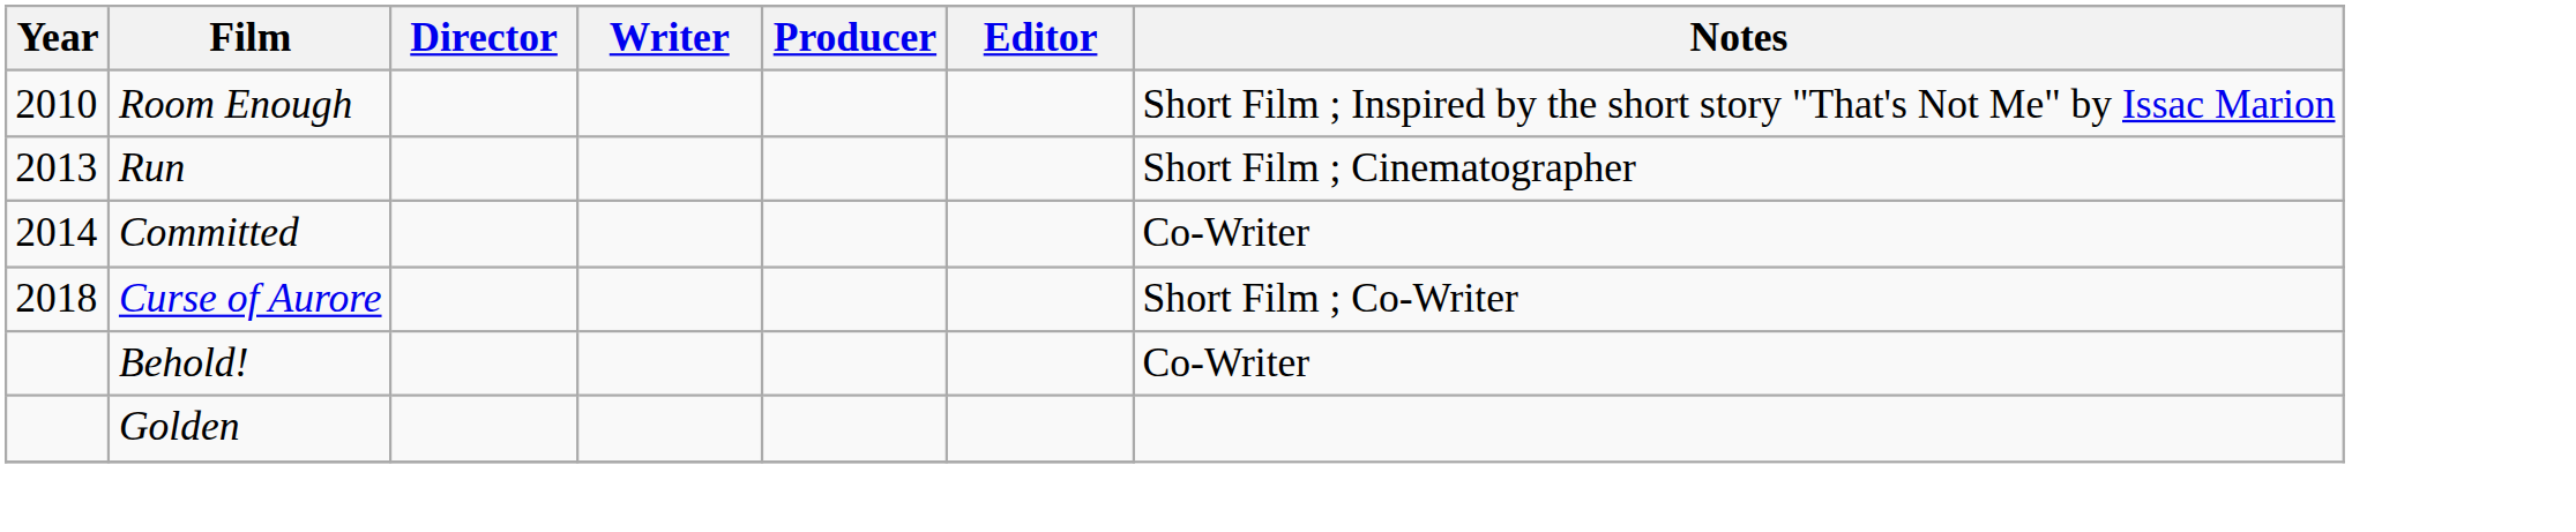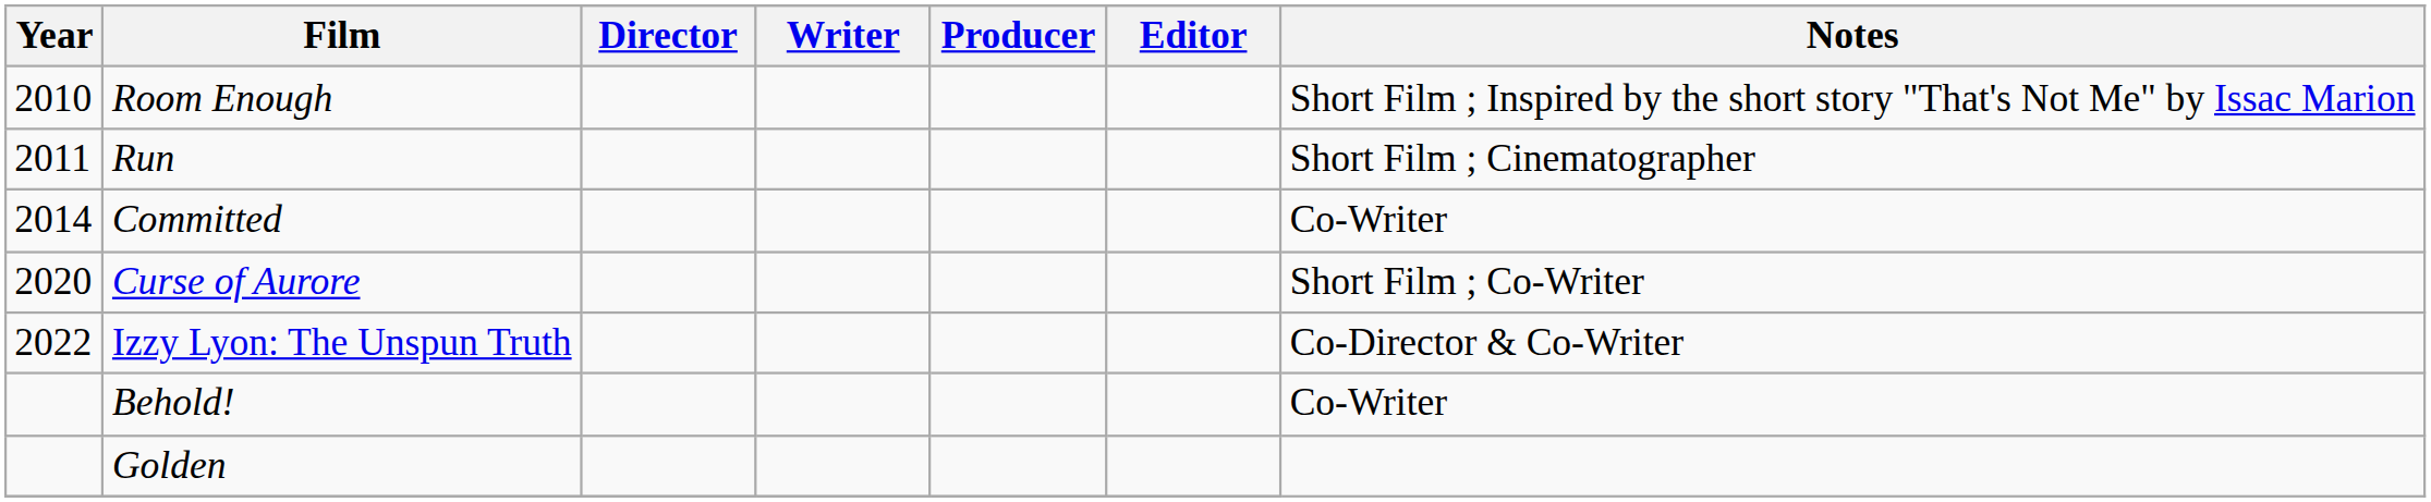Run | Year: 2013 -> 2011
Curse of Aurore | Year: 2018 -> 2020
+ row: 2022 | Izzy Lyon: The Unspun Truth | Co-Director & Co-Writer
